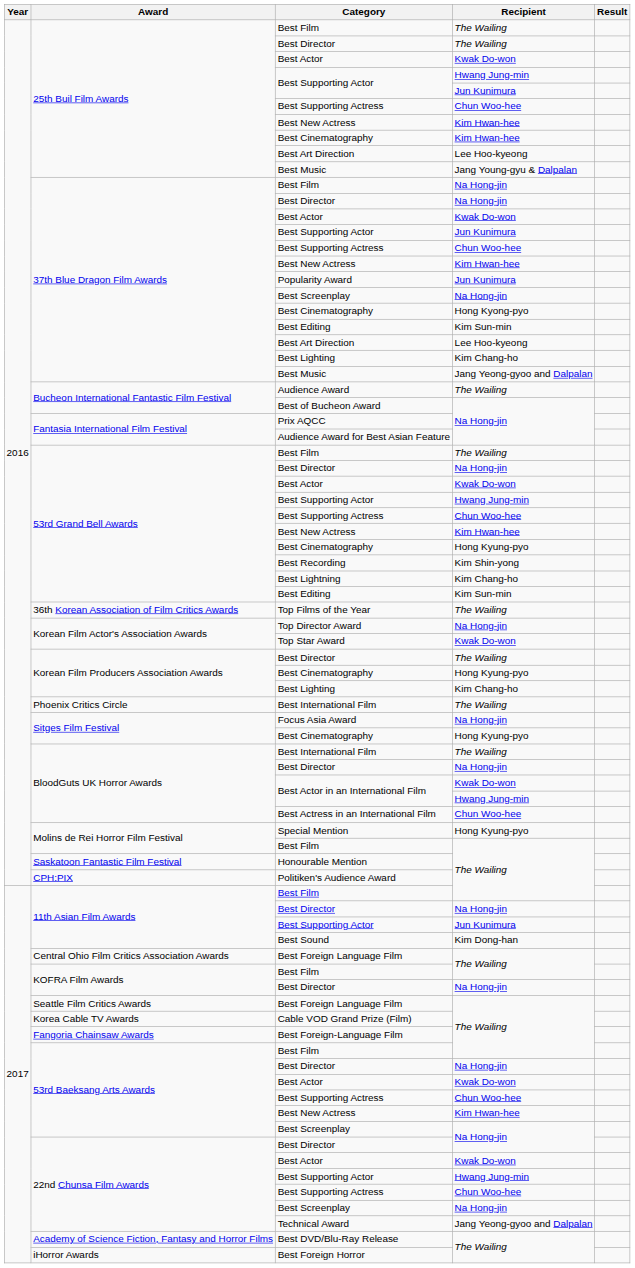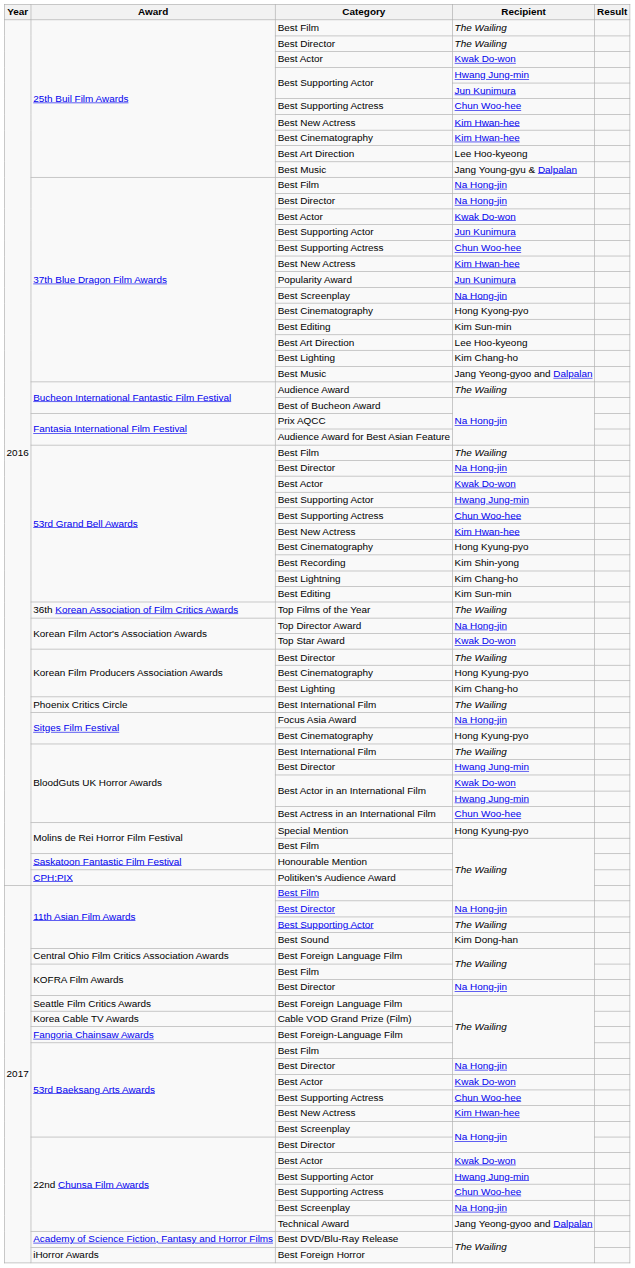BloodGuts UK Horror Awards / Best Director | Recipient: Na Hong-jin -> Hwang Jung-min
11th Asian Film Awards / Best Supporting Actor | Recipient: Jun Kunimura -> The Wailing
